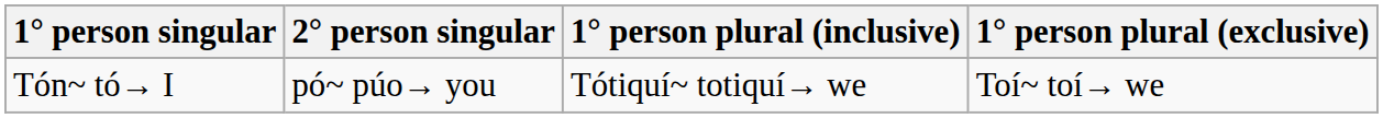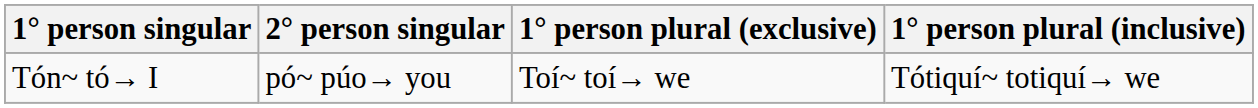columns swapped: 1° person plural (exclusive) <-> 1° person plural (inclusive)
